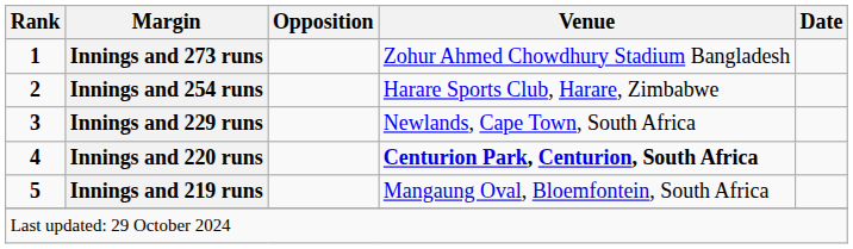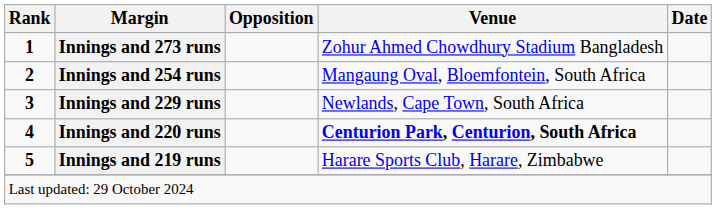Innings and 254 runs | Venue: Harare Sports Club, Harare, Zimbabwe -> Mangaung Oval, Bloemfontein, South Africa
Innings and 219 runs | Venue: Mangaung Oval, Bloemfontein, South Africa -> Harare Sports Club, Harare, Zimbabwe
